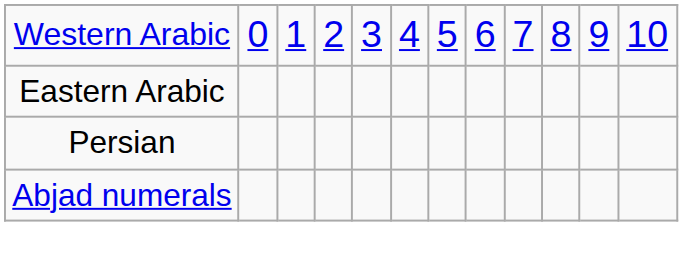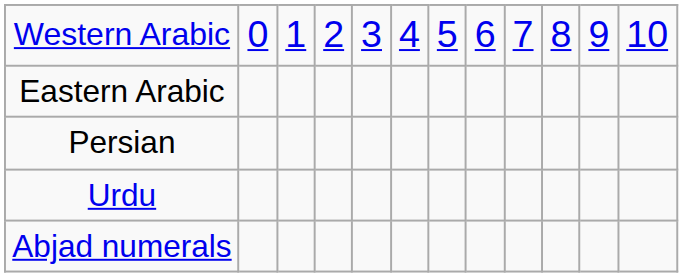+ row: Urdu
